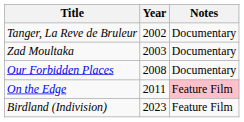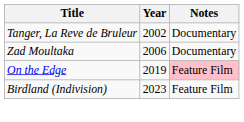Zad Moultaka | Year: 2003 -> 2006
- row: Our Forbidden Places | 2008 | Documentary
On the Edge | Year: 2011 -> 2019
